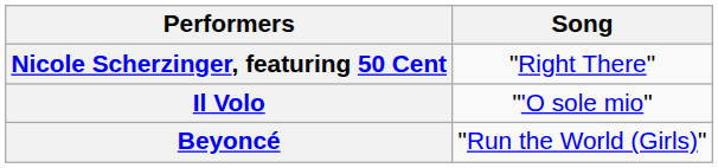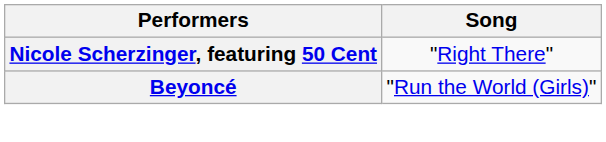- row: Il Volo | "'O sole mio"
